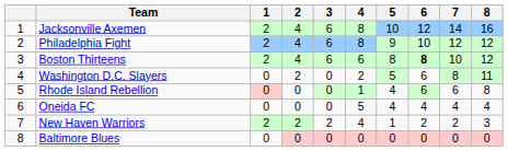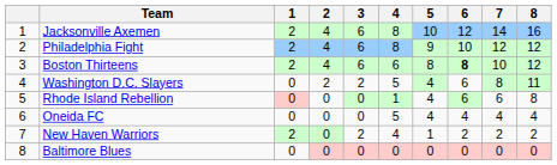Washington D.C. Slayers | 3: 0 -> 2
Washington D.C. Slayers | 4: 2 -> 5
Washington D.C. Slayers | 5: 5 -> 4
New Haven Warriors | 2: 2 -> 0
New Haven Warriors | 8: 3 -> 2
